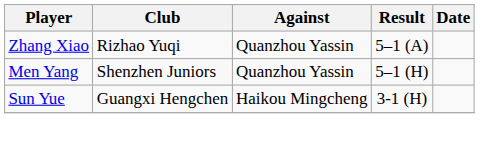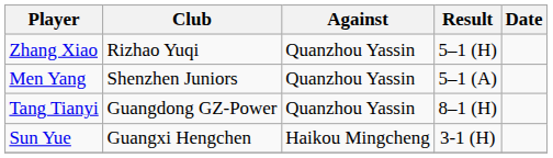Zhang Xiao | Result: 5–1 (A) -> 5–1 (H)
Men Yang | Result: 5–1 (H) -> 5–1 (A)
+ row: Tang Tianyi | Guangdong GZ-Power | Quanzhou Yassin | 8–1 (H)
